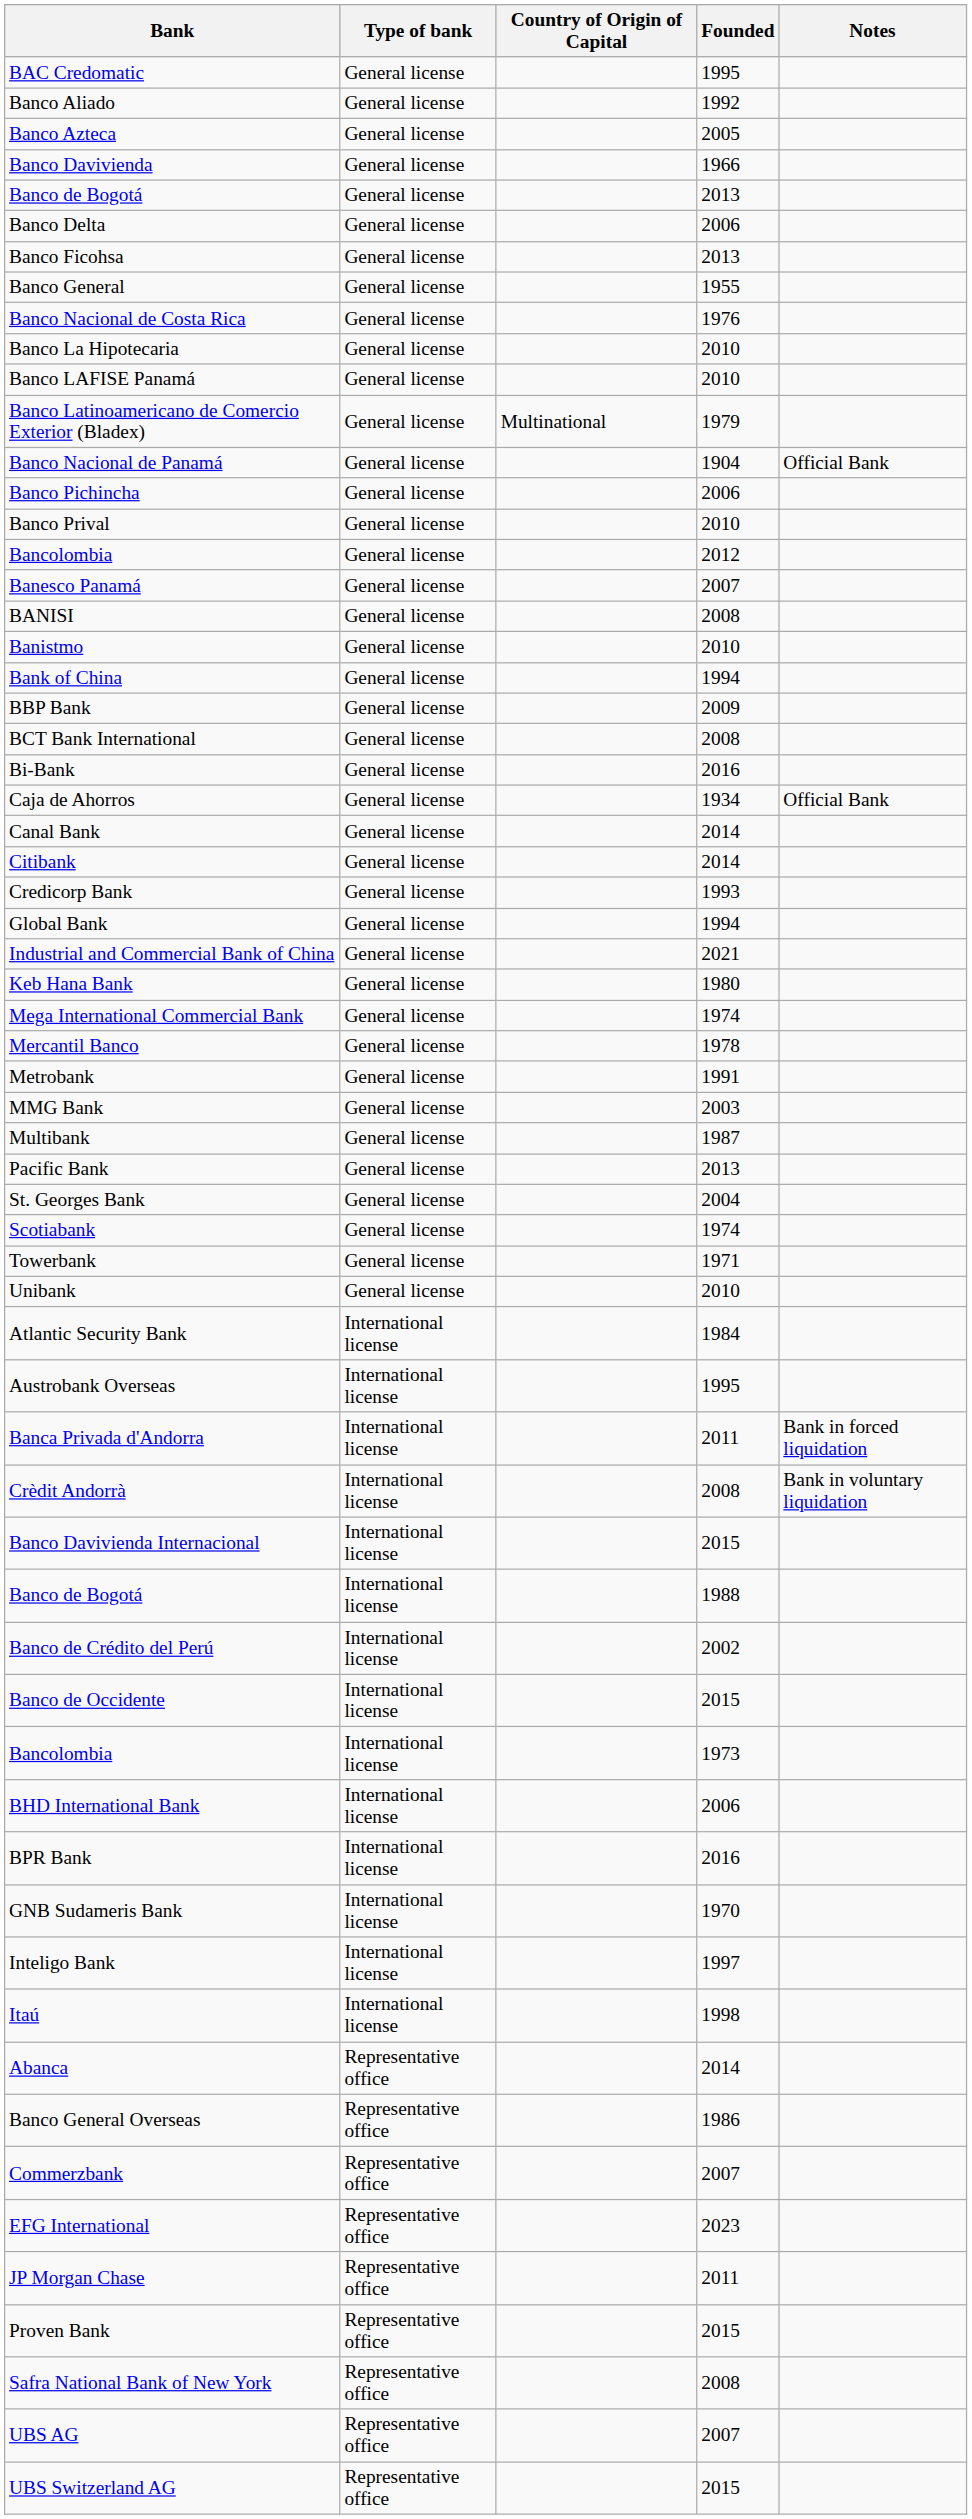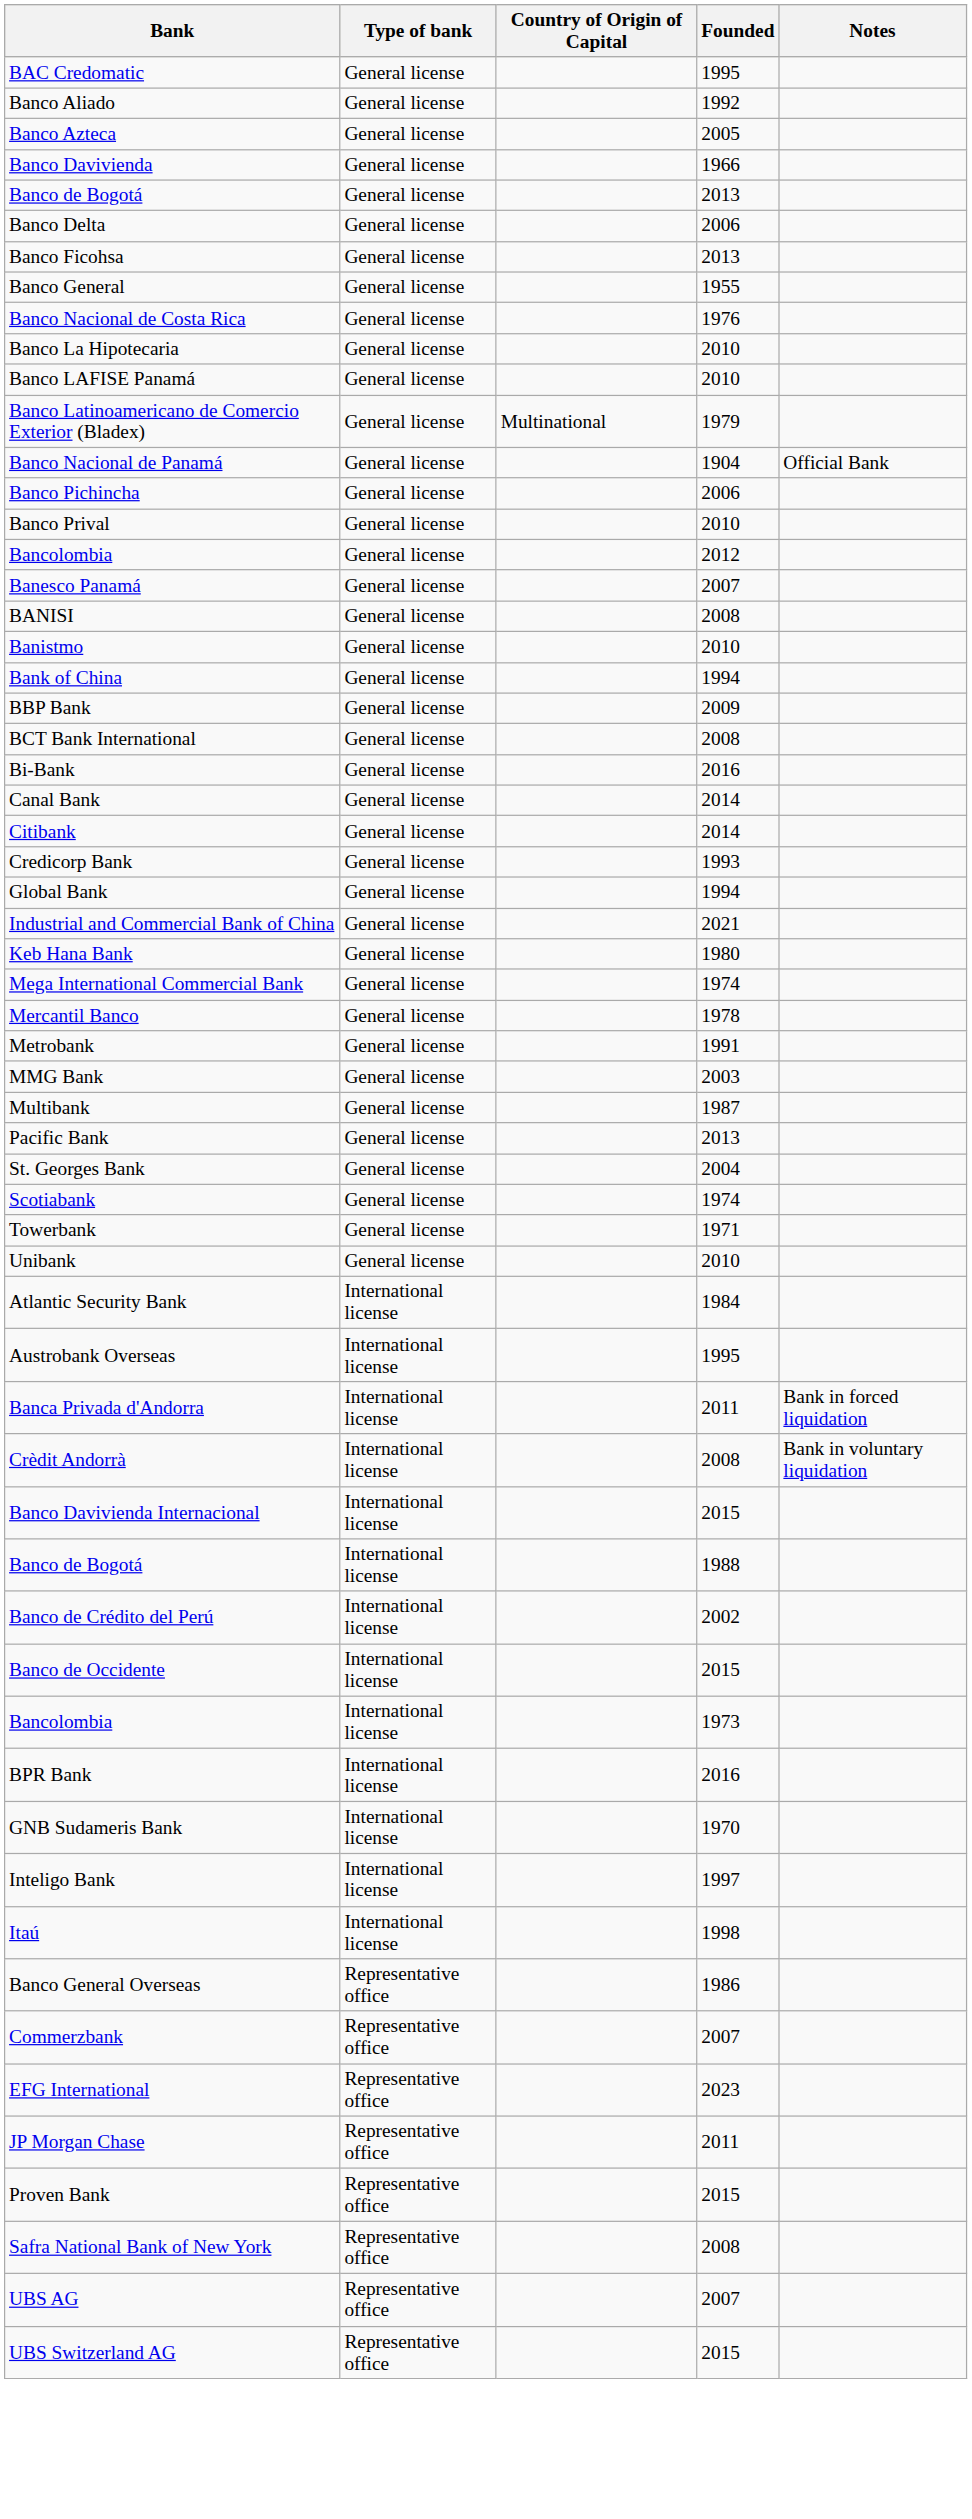- row: Caja de Ahorros | General license | 1934 | Official Bank
- row: BHD International Bank | International license | 2006
- row: Abanca | Representative office | 2014
